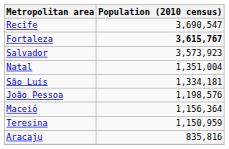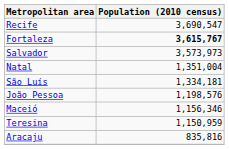Salvador | Population (2010 census): 3,573,923 -> 3,573,973
Maceió | Population (2010 census): 1,156,364 -> 1,156,346
